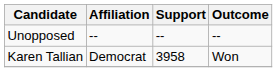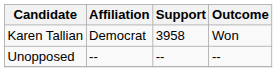rows swapped: Karen Tallian <-> Unopposed
